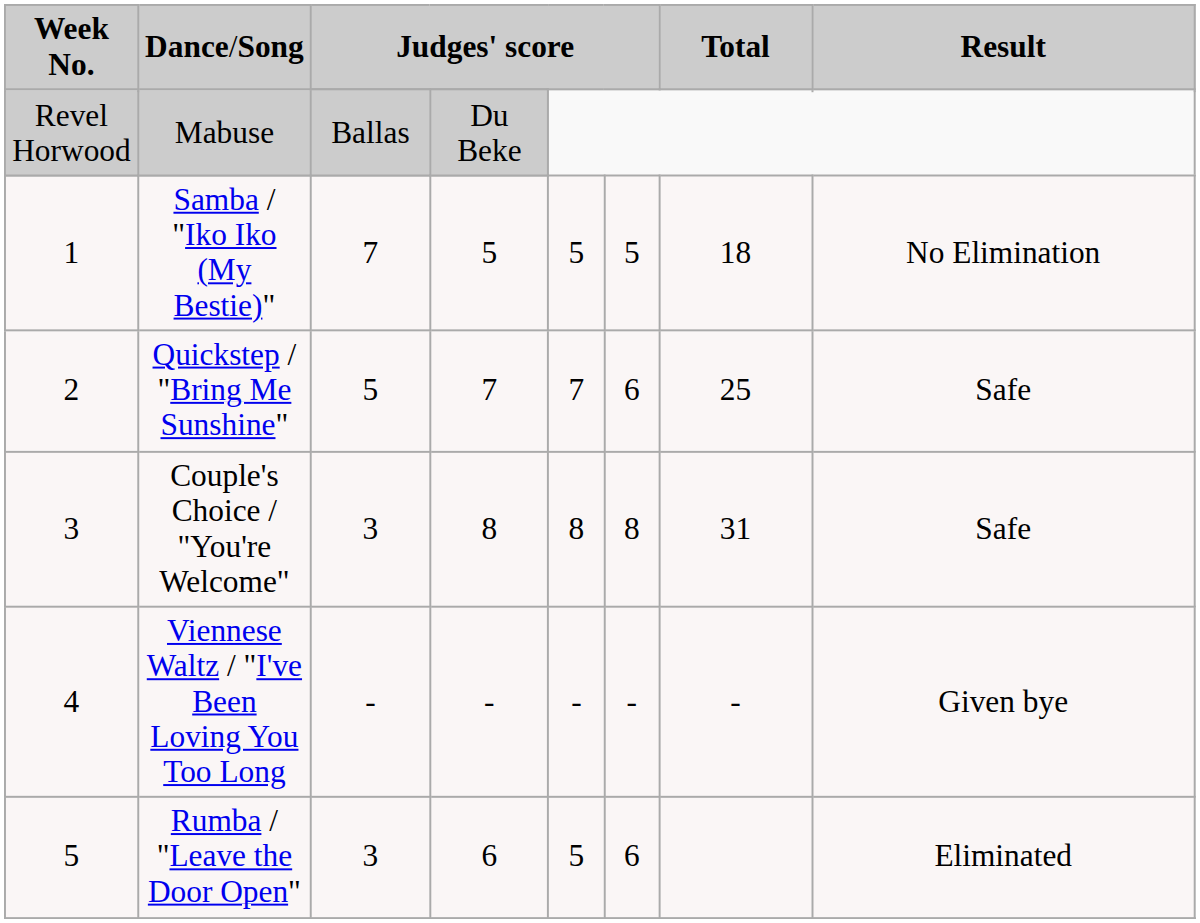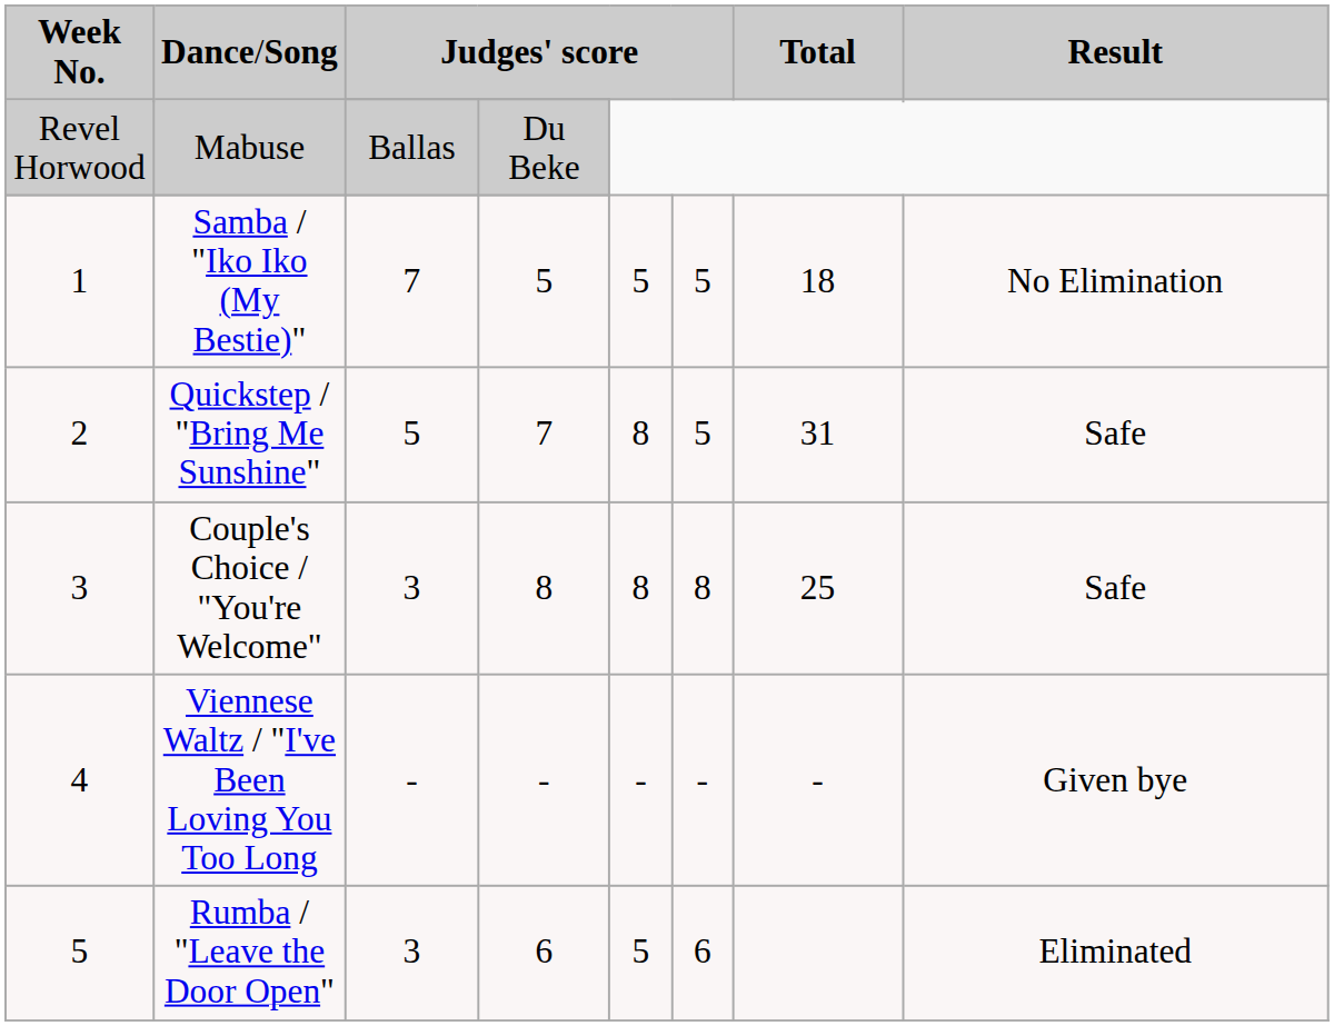Quickstep / "Bring Me Sunshine" | column 5: 7 -> 8
Quickstep / "Bring Me Sunshine" | column 6: 6 -> 5
Quickstep / "Bring Me Sunshine" | column 7: 25 -> 31
Couple's Choice / "You're Welcome" | column 7: 31 -> 25
